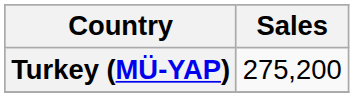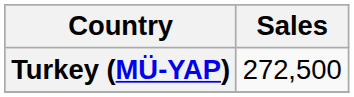Turkey (MÜ-YAP) | Sales: 275,200 -> 272,500
